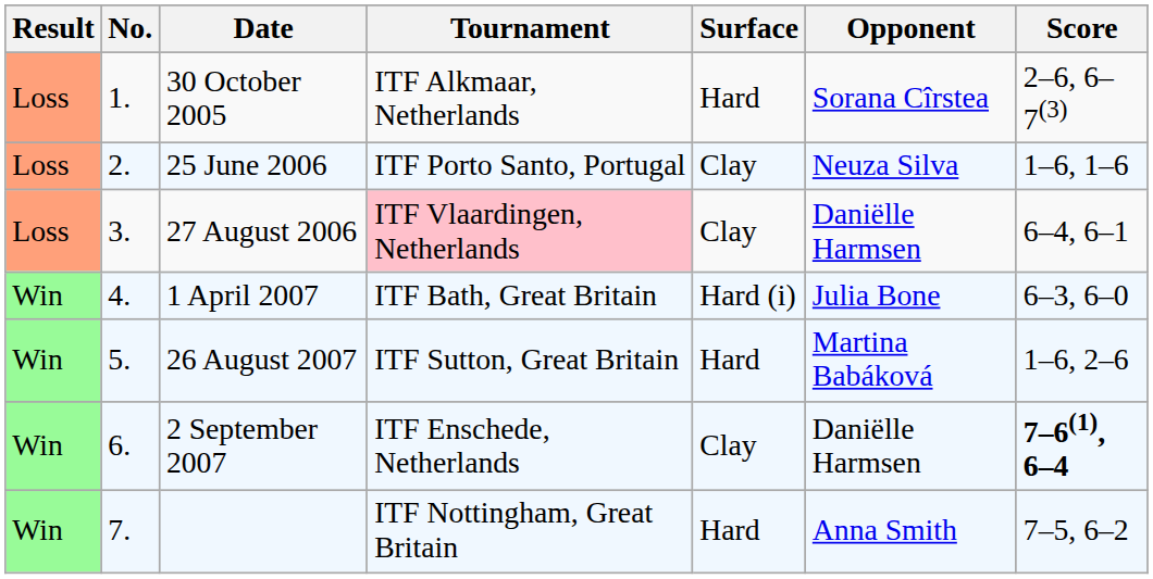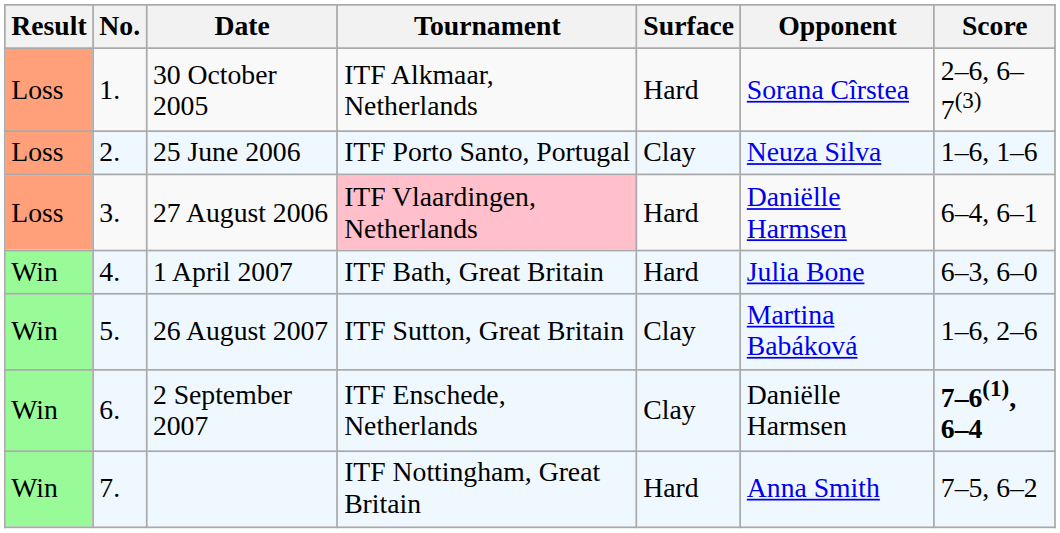27 August 2006 | Surface: Clay -> Hard
1 April 2007 | Surface: Hard (i) -> Hard
26 August 2007 | Surface: Hard -> Clay
